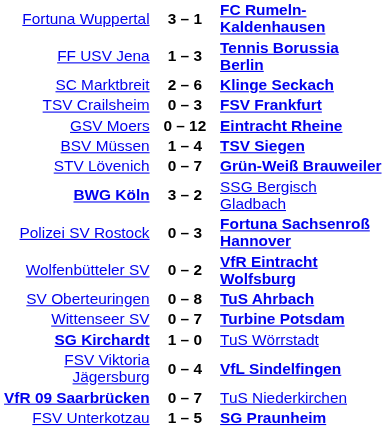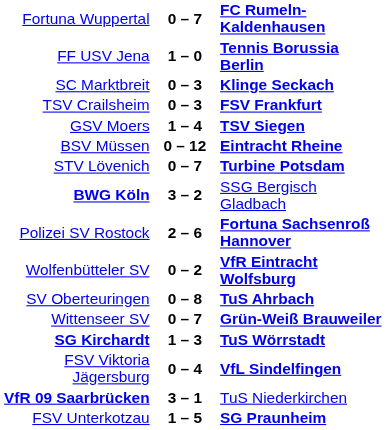Fortuna Wuppertal | column 2: 3 – 1 -> 0 – 7
FF USV Jena | column 2: 1 – 3 -> 1 – 0
SC Marktbreit | column 2: 2 – 6 -> 0 – 3
GSV Moers | column 2: 0 – 12 -> 1 – 4
GSV Moers | column 3: Eintracht Rheine -> TSV Siegen
BSV Müssen | column 2: 1 – 4 -> 0 – 12
BSV Müssen | column 3: TSV Siegen -> Eintracht Rheine
STV Lövenich | column 3: Grün-Weiß Brauweiler -> Turbine Potsdam
Polizei SV Rostock | column 2: 0 – 3 -> 2 – 6
Wittenseer SV | column 3: Turbine Potsdam -> Grün-Weiß Brauweiler
SG Kirchardt | column 2: 1 – 0 -> 1 – 3
SG Kirchardt | column 3: normal -> bold
VfR 09 Saarbrücken | column 2: 0 – 7 -> 3 – 1
